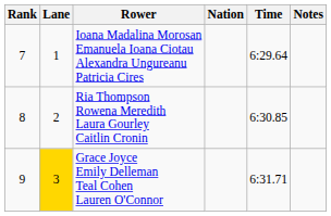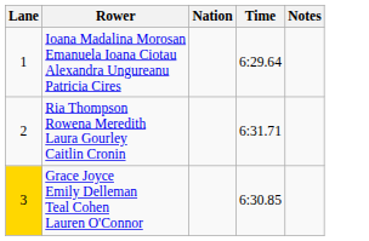- column: Rank | 7 | 8 | 9
Ria Thompson Rowena Meredith Laura Gourley Caitlin Cronin | Time: 6:30.85 -> 6:31.71
Grace Joyce Emily Delleman Teal Cohen Lauren O'Connor | Time: 6:31.71 -> 6:30.85
